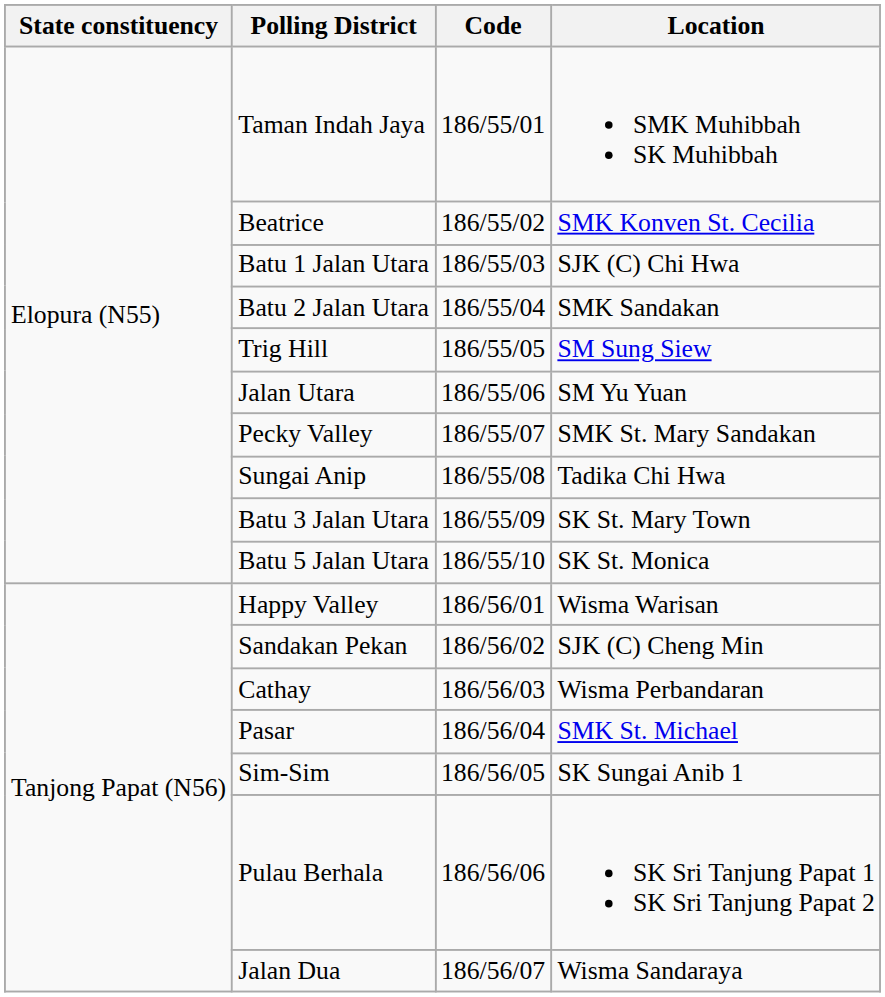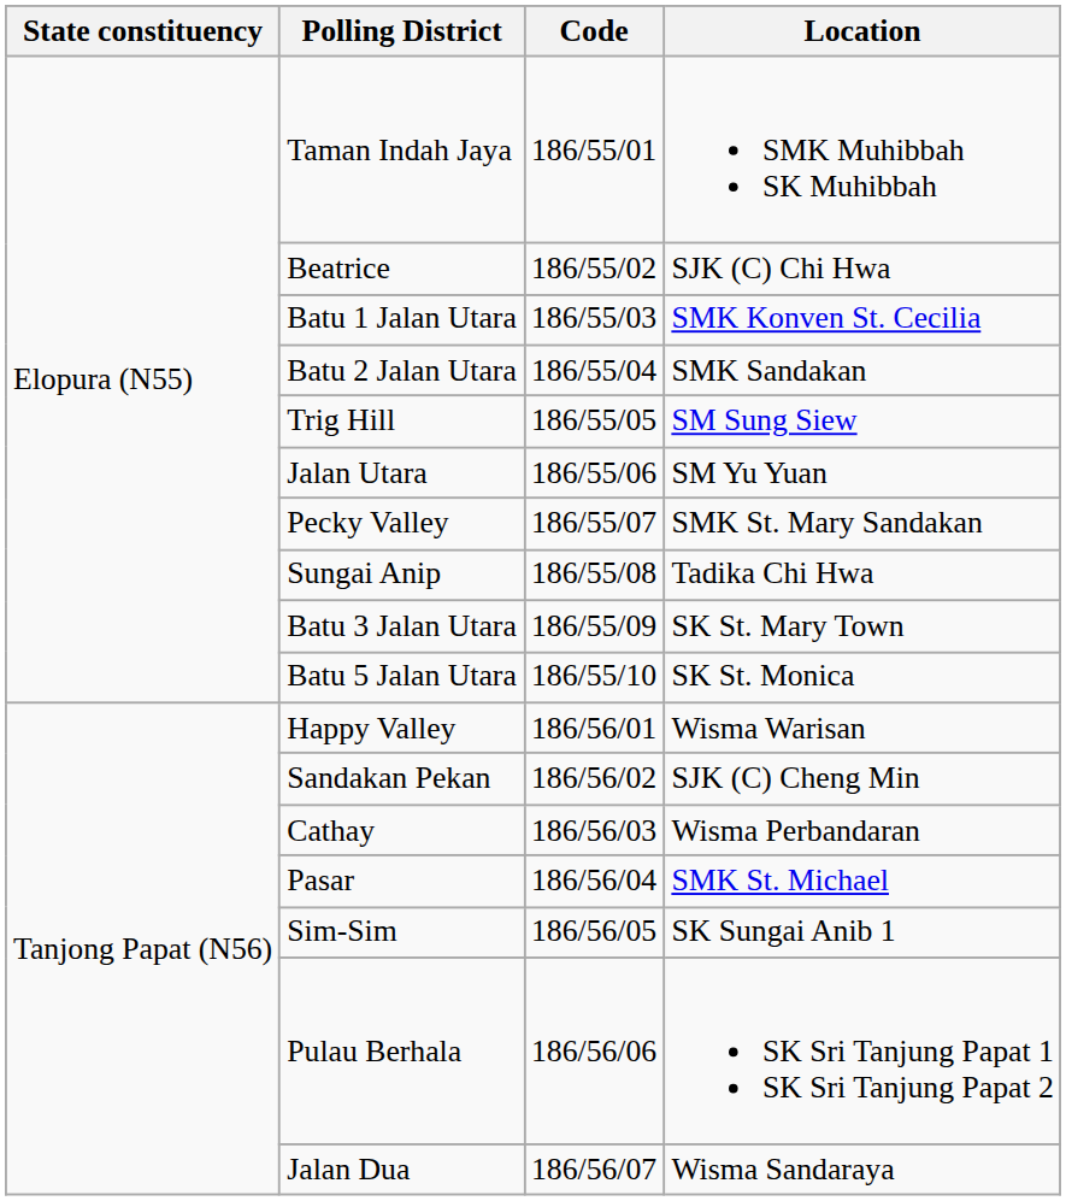Beatrice | Location: SMK Konven St. Cecilia -> SJK (C) Chi Hwa
Batu 1 Jalan Utara | Location: SJK (C) Chi Hwa -> SMK Konven St. Cecilia
